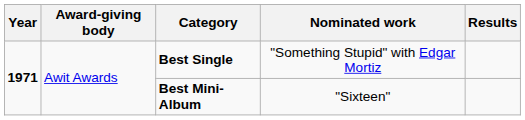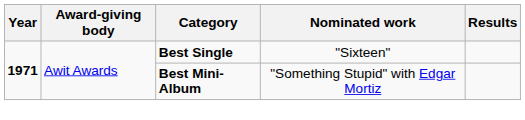Best Single | Nominated work: "Something Stupid" with Edgar Mortiz -> "Sixteen"
Best Mini-Album | Nominated work: "Sixteen" -> "Something Stupid" with Edgar Mortiz
